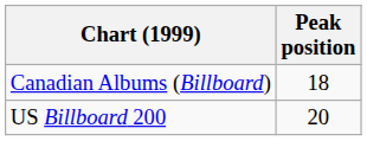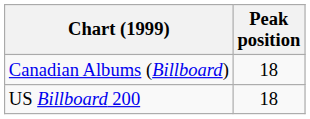US Billboard 200 | Peak position: 20 -> 18
